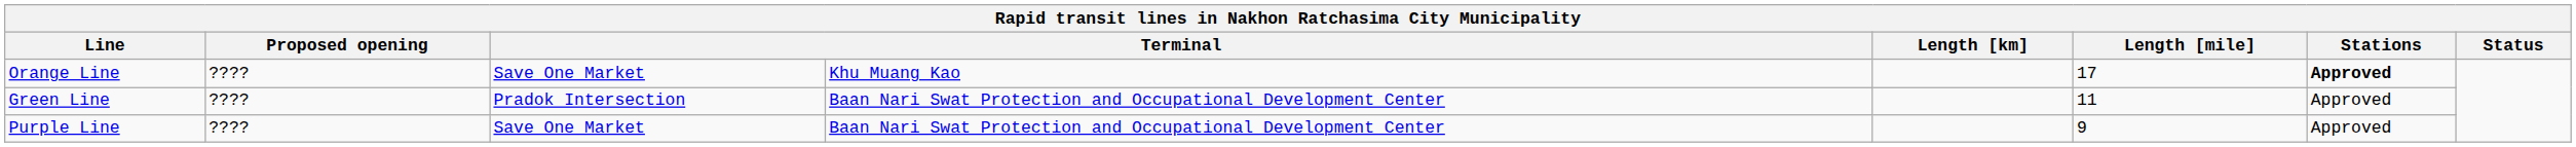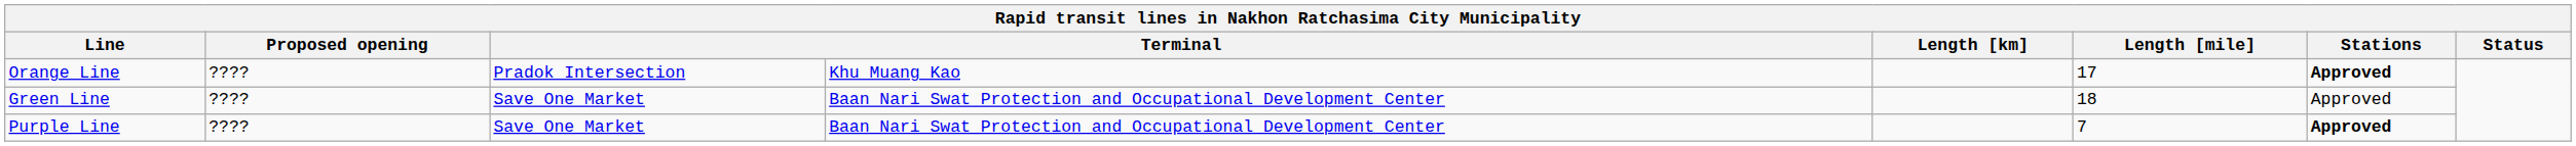Orange Line | column 3: Save One Market -> Pradok Intersection
Green Line | column 3: Pradok Intersection -> Save One Market
Green Line | Length [mile]: 11 -> 18
Purple Line | Length [mile]: 9 -> 7
Purple Line | Stations: normal -> bold
